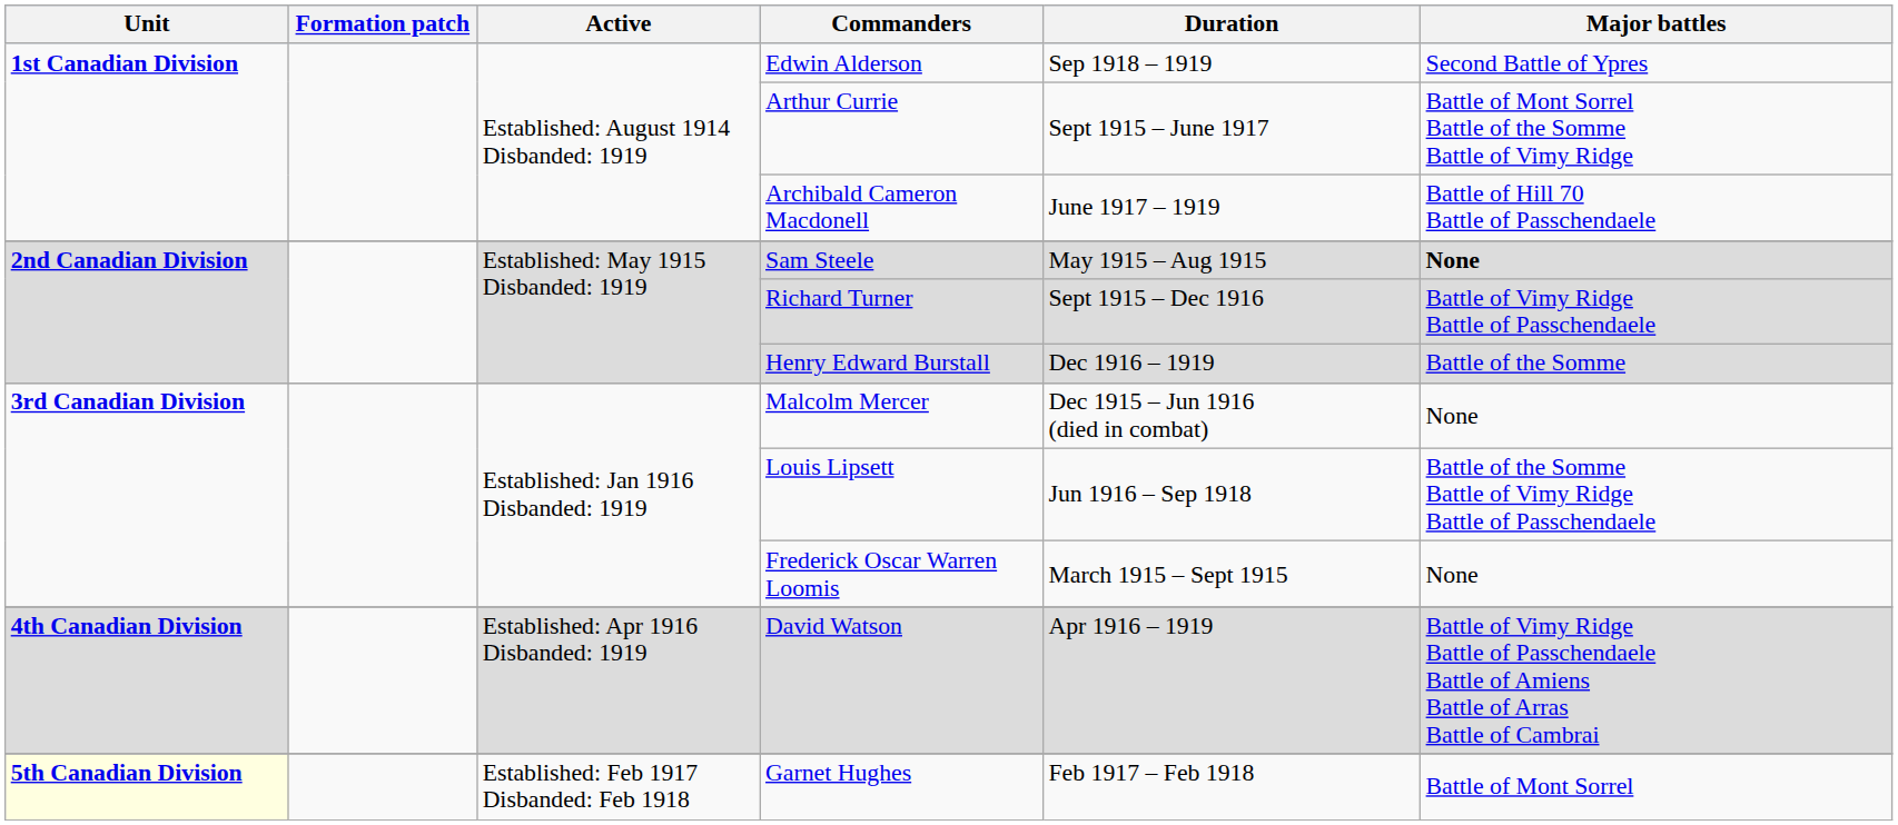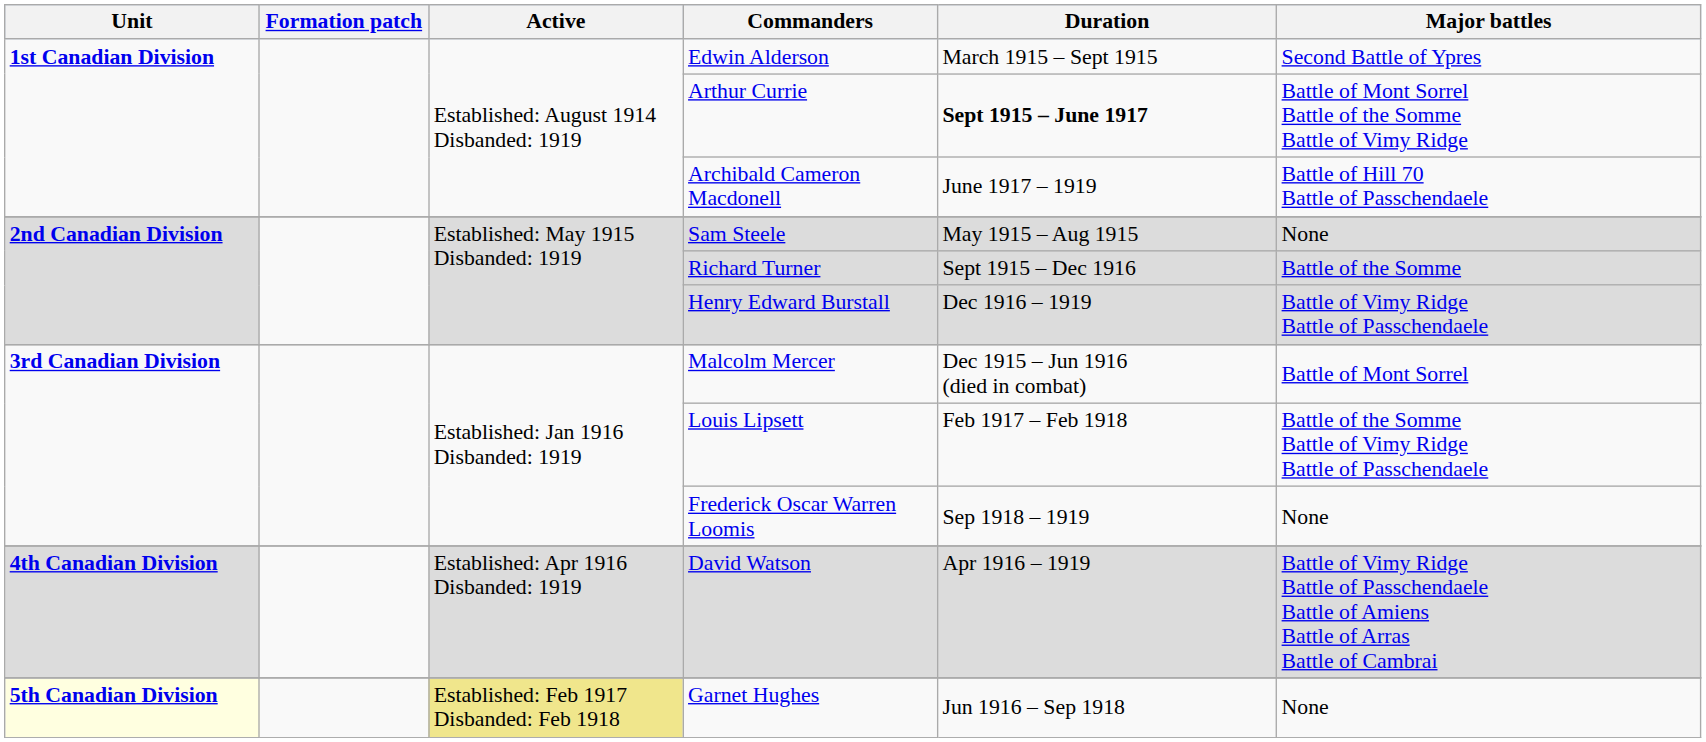Edwin Alderson | Duration: Sep 1918 – 1919 -> March 1915 – Sept 1915
Arthur Currie | Duration: normal -> bold
Sam Steele | Major battles: bold -> normal
Richard Turner | Major battles: Battle of Vimy Ridge Battle of Passchendaele -> Battle of the Somme
Henry Edward Burstall | Major battles: Battle of the Somme -> Battle of Vimy Ridge Battle of Passchendaele
Malcolm Mercer | Major battles: None -> Battle of Mont Sorrel
Louis Lipsett | Duration: Jun 1916 – Sep 1918 -> Feb 1917 – Feb 1918
Frederick Oscar Warren Loomis | Duration: March 1915 – Sept 1915 -> Sep 1918 – 1919
Garnet Hughes | Active: no background -> khaki background
Garnet Hughes | Duration: Feb 1917 – Feb 1918 -> Jun 1916 – Sep 1918
Garnet Hughes | Major battles: Battle of Mont Sorrel -> None
